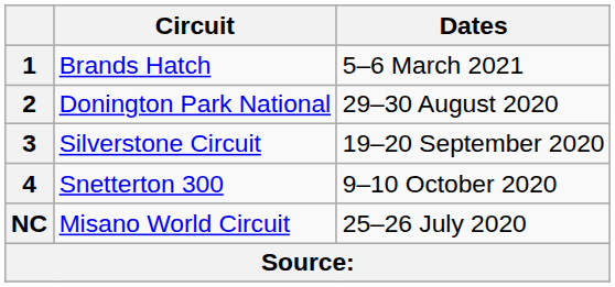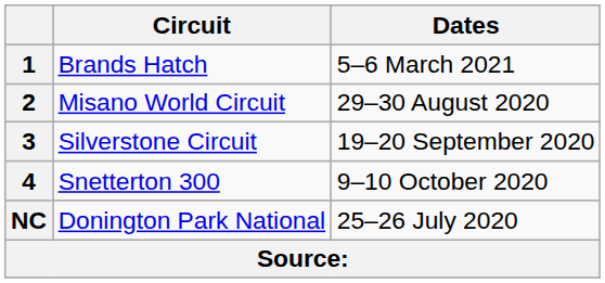2 | Circuit: Donington Park National -> Misano World Circuit
NC | Circuit: Misano World Circuit -> Donington Park National
